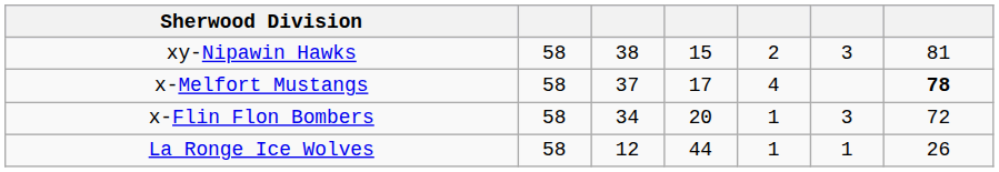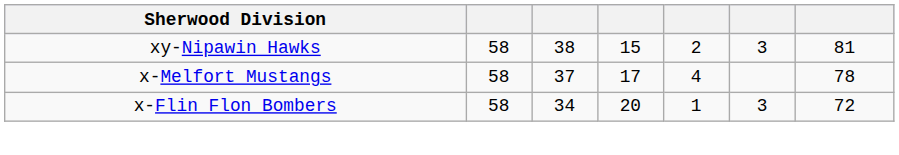x-Melfort Mustangs | column 7: bold -> normal
- row: La Ronge Ice Wolves | 58 | 12 | 44 | 1 | 1 | 26
